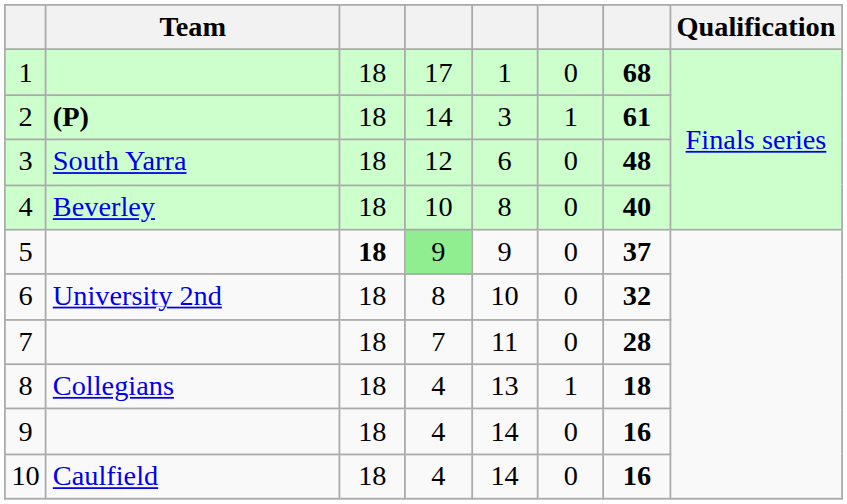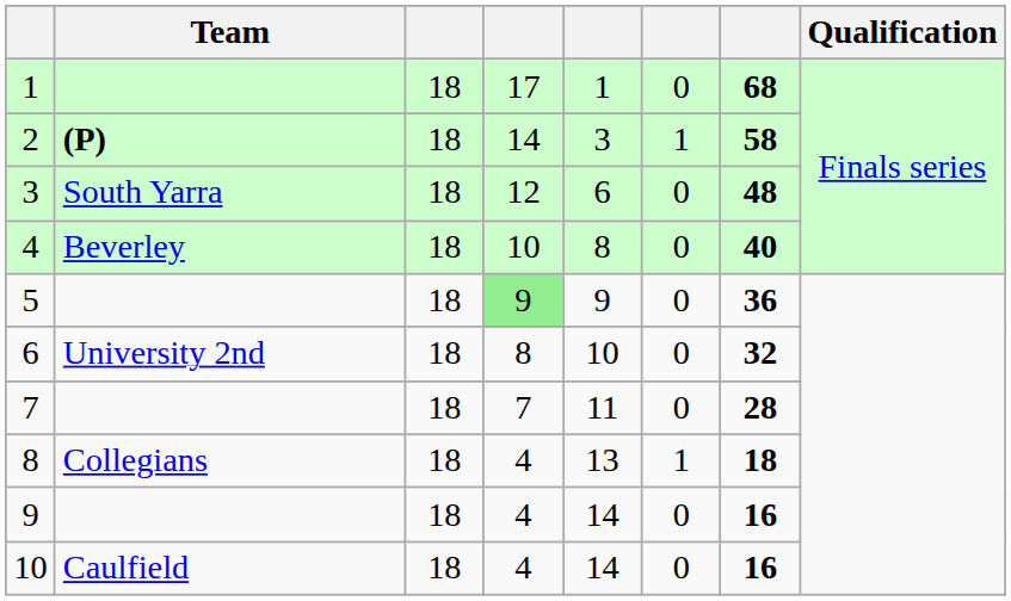2 | column 7: 61 -> 58
5 | column 3: bold -> normal
5 | column 7: 37 -> 36
